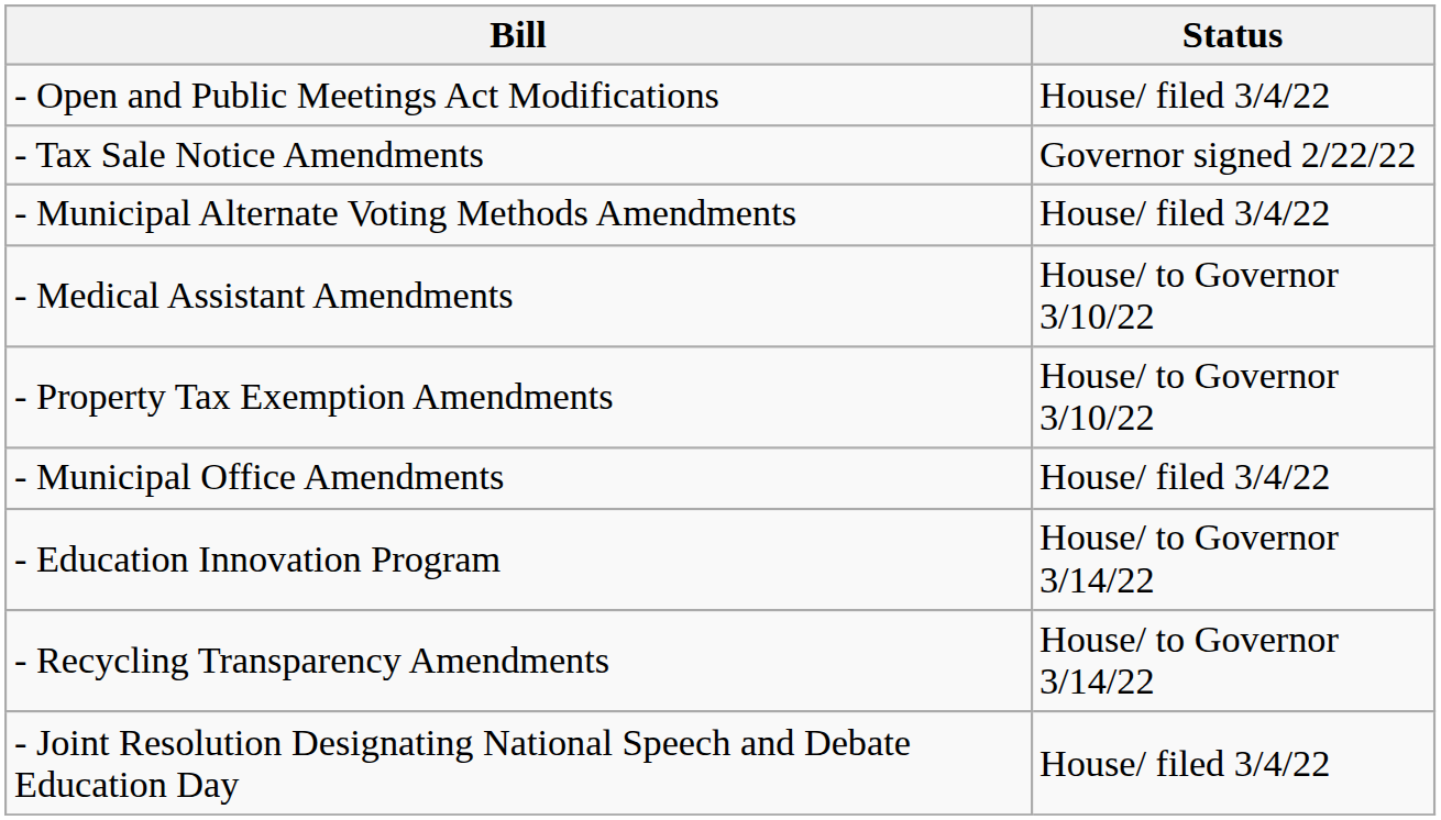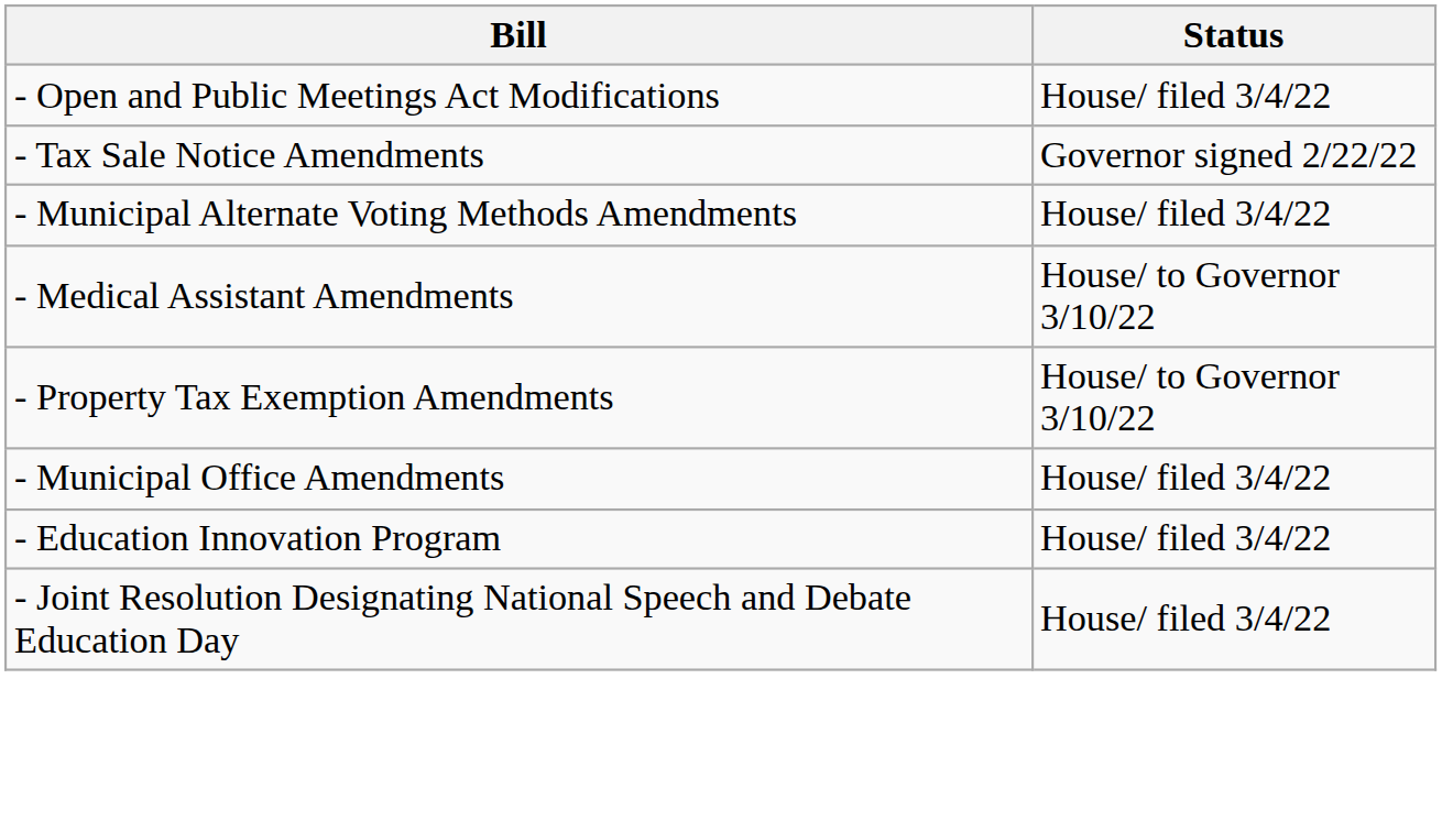- Education Innovation Program | Status: House/ to Governor 3/14/22 -> House/ filed 3/4/22
- row: - Recycling Transparency Amendments | House/ to Governor 3/14/22
